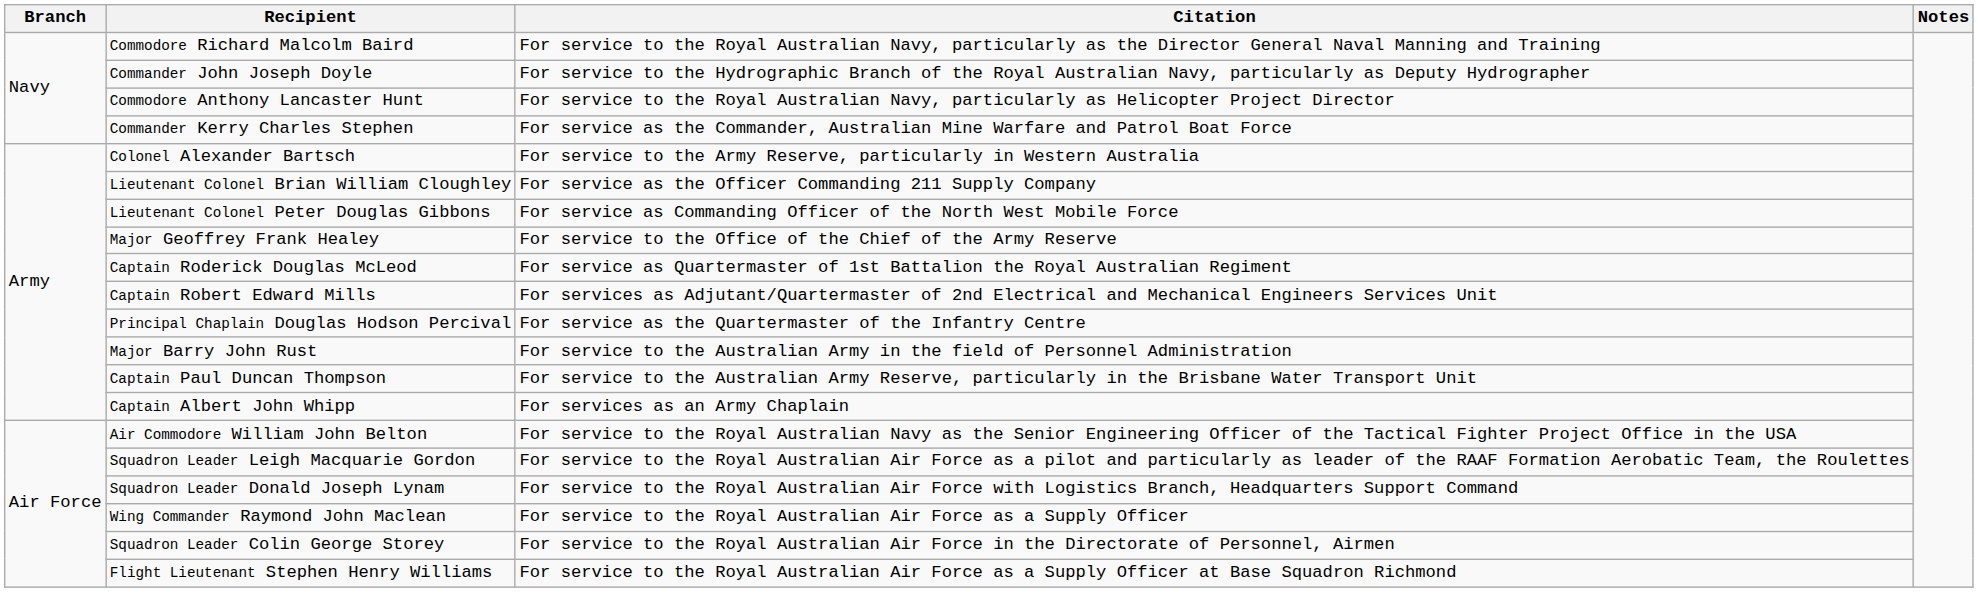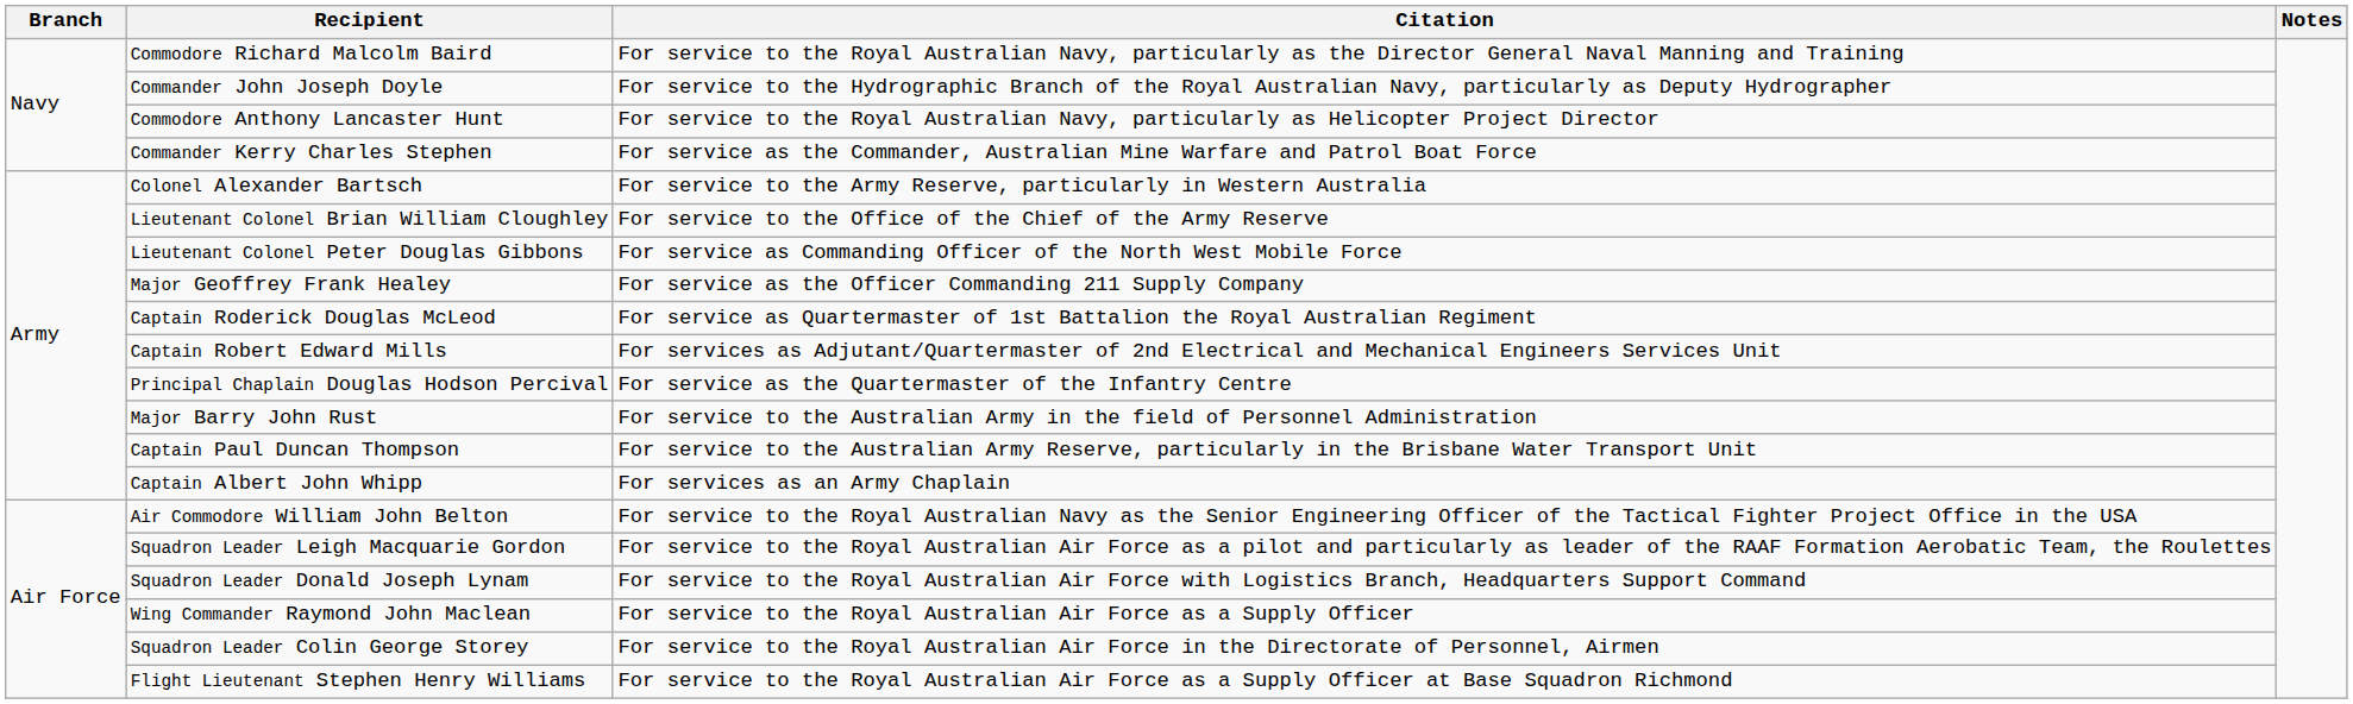Lieutenant Colonel Brian William Cloughley | Citation: For service as the Officer Commanding 211 Supply Company -> For service to the Office of the Chief of the Army Reserve
Major Geoffrey Frank Healey | Citation: For service to the Office of the Chief of the Army Reserve -> For service as the Officer Commanding 211 Supply Company
